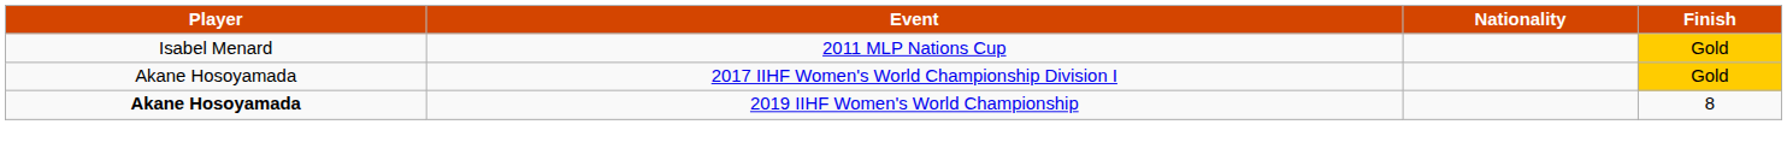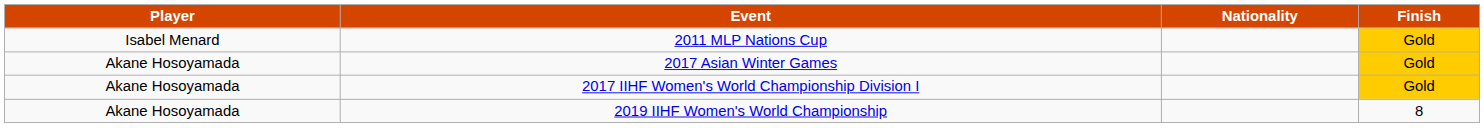+ row: Akane Hosoyamada | 2017 Asian Winter Games | Gold
2019 IIHF Women's World Championship | Player: bold -> normal
